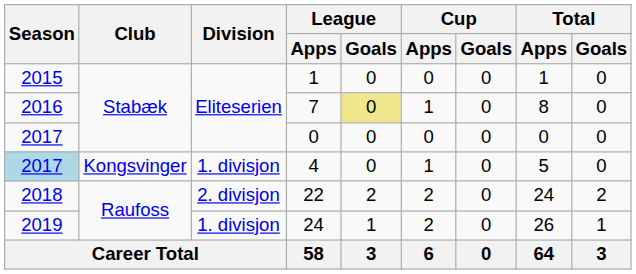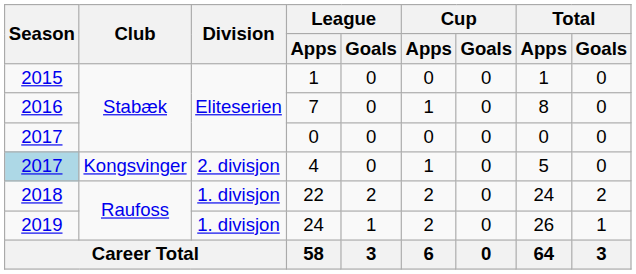7 | League / Goals: khaki background -> no background
4 | Division: 1. divisjon -> 2. divisjon
22 | Division: 2. divisjon -> 1. divisjon
